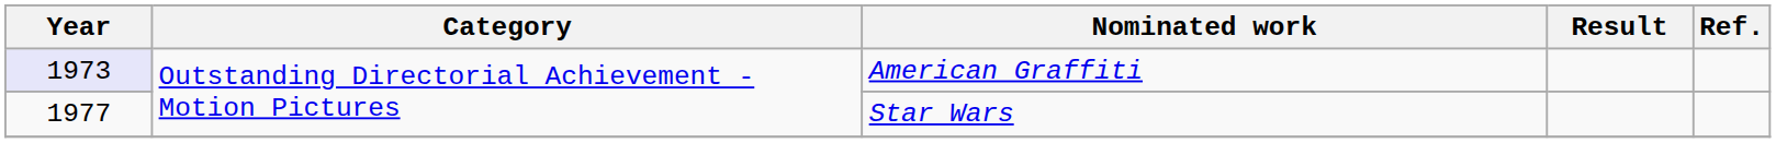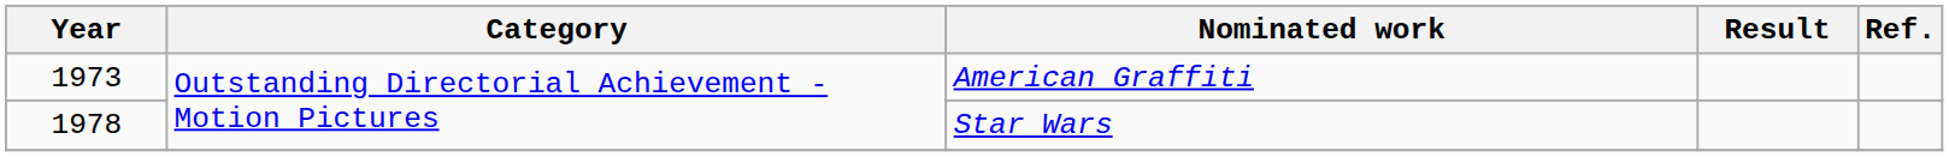American Graffiti | Year: lavender background -> no background
Star Wars | Year: 1977 -> 1978
